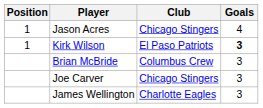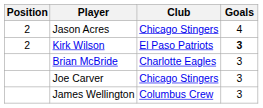Jason Acres | Position: 1 -> 2
Kirk Wilson | Position: 1 -> 2
Brian McBride | Club: Columbus Crew -> Charlotte Eagles
James Wellington | Club: Charlotte Eagles -> Columbus Crew
